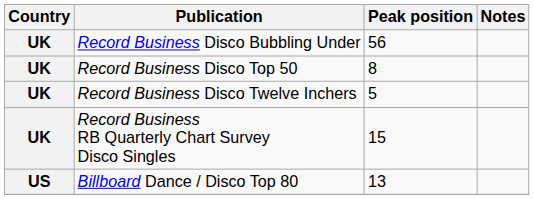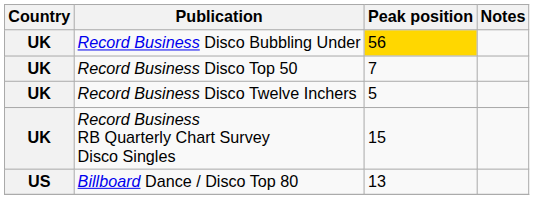Record Business Disco Bubbling Under | Peak position: no background -> gold background
Record Business Disco Top 50 | Peak position: 8 -> 7
